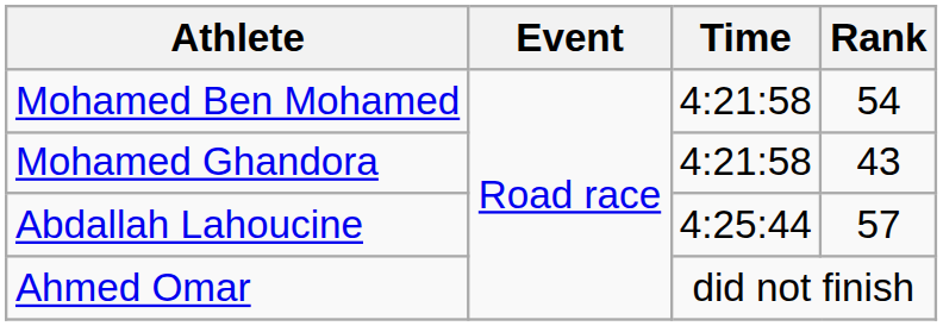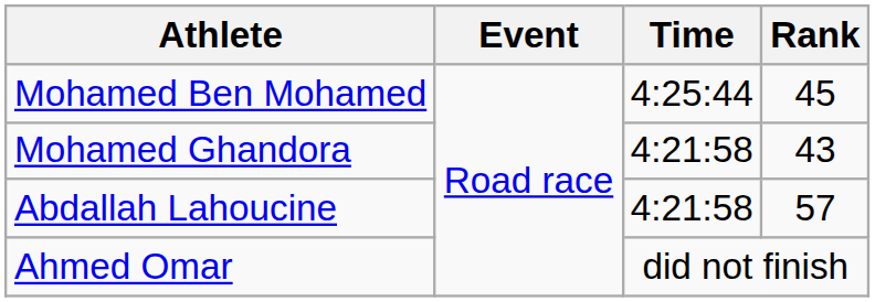Mohamed Ben Mohamed | Time: 4:21:58 -> 4:25:44
Mohamed Ben Mohamed | Rank: 54 -> 45
Abdallah Lahoucine | Time: 4:25:44 -> 4:21:58
